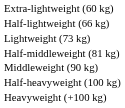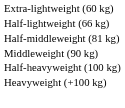- row: Lightweight (73 kg)
